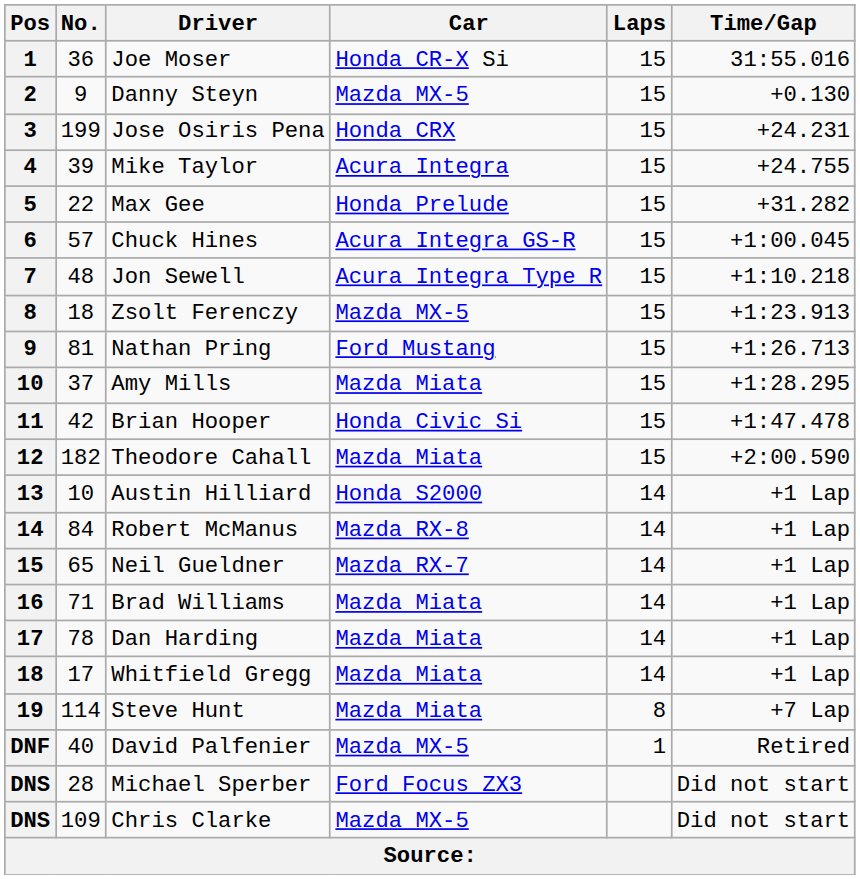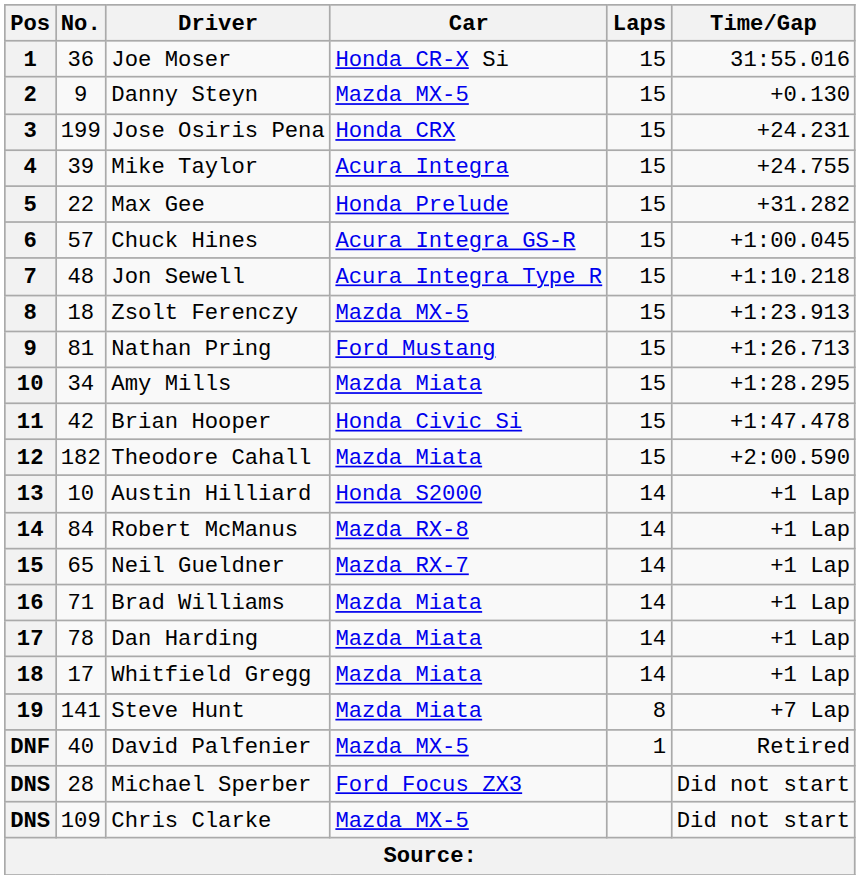Amy Mills | No.: 37 -> 34
Steve Hunt | No.: 114 -> 141
